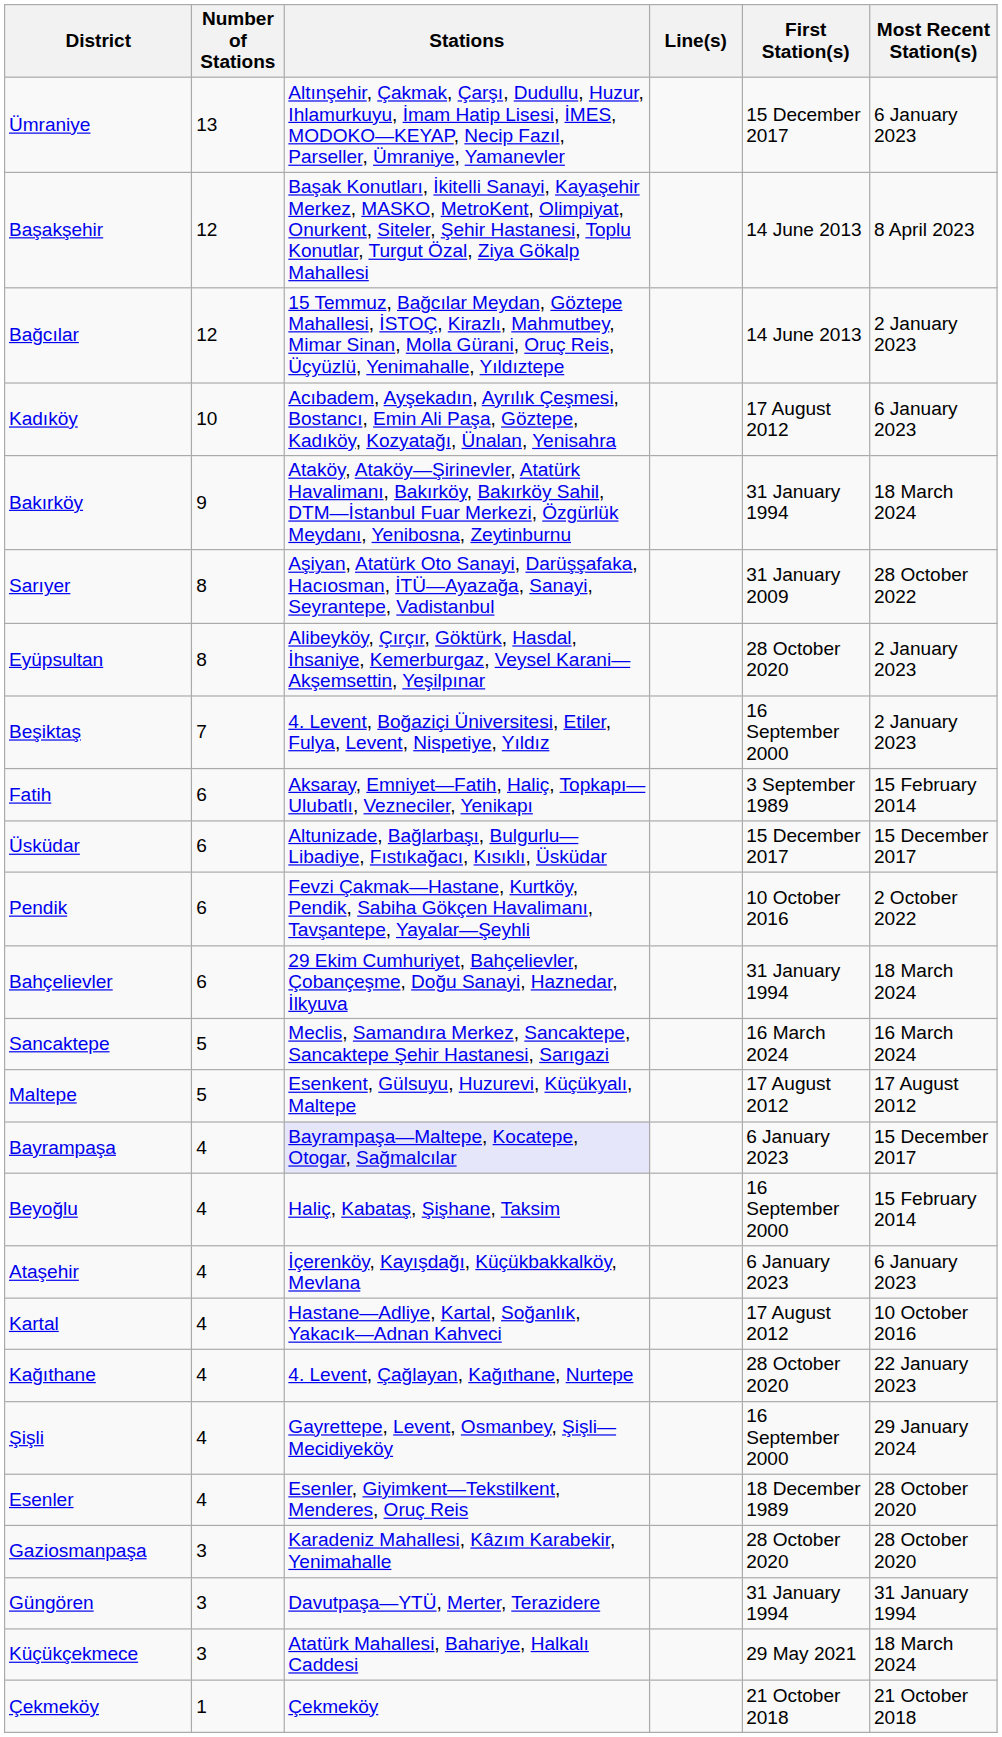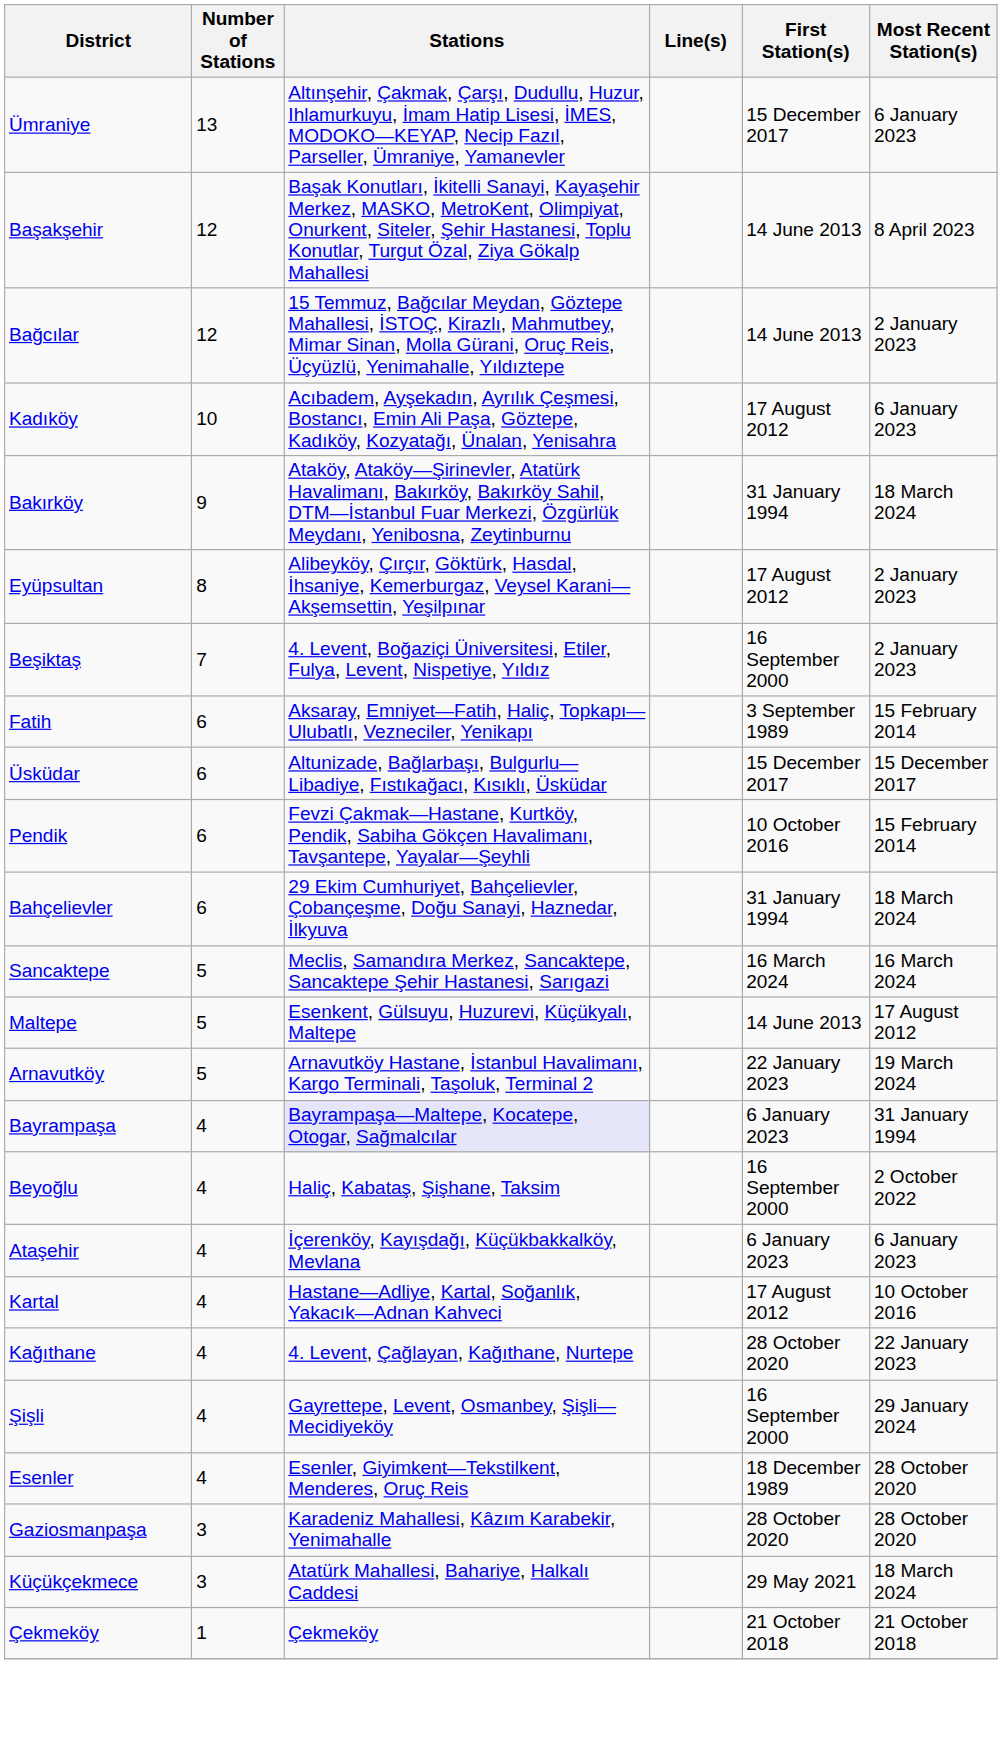- row: Sarıyer | 8 | Aşiyan, Atatürk Oto Sanayi, Darüşşafaka, Hacıosman, İTÜ—Ayazağa, Sanayi, Seyrantepe, Vadistanbul | 31 January 2009 | 28 October 2022
Eyüpsultan | First Station(s): 28 October 2020 -> 17 August 2012
Pendik | Most Recent Station(s): 2 October 2022 -> 15 February 2014
Maltepe | First Station(s): 17 August 2012 -> 14 June 2013
+ row: Arnavutköy | 5 | Arnavutköy Hastane, İstanbul Havalimanı, Kargo Terminali, Taşoluk, Terminal 2 | 22 January 2023 | 19 March 2024
Bayrampaşa | Most Recent Station(s): 15 December 2017 -> 31 January 1994
Beyoğlu | Most Recent Station(s): 15 February 2014 -> 2 October 2022
- row: Güngören | 3 | Davutpaşa—YTÜ, Merter, Terazidere | 31 January 1994 | 31 January 1994
